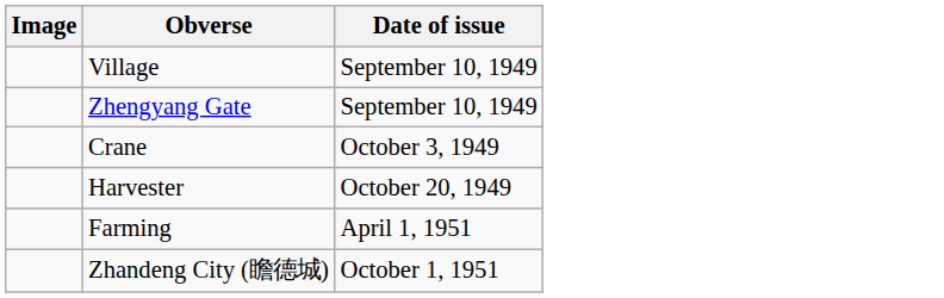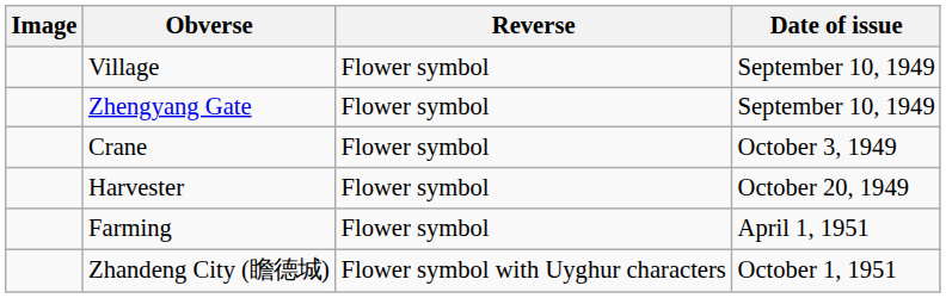+ column: Reverse | Flower symbol | Flower symbol | Flower symbol | Flower symbol | Flower symbol | Flower symbol with Uyghur characters
